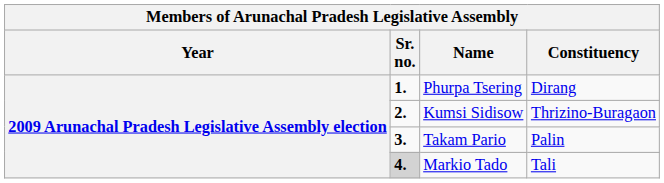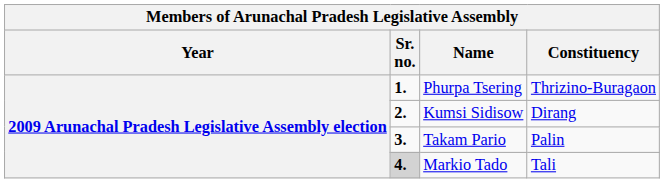Phurpa Tsering | Constituency: Dirang -> Thrizino-Buragaon
Kumsi Sidisow | Constituency: Thrizino-Buragaon -> Dirang
